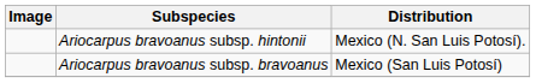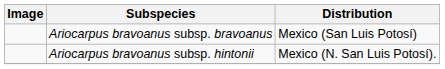rows swapped: Ariocarpus bravoanus subsp. bravoanus <-> Ariocarpus bravoanus subsp. hintonii
